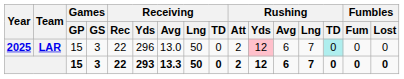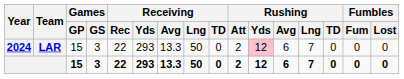LAR | Year: 2025 -> 2024
LAR | Receiving / Yds: 296 -> 293
LAR | Receiving / Avg: 13.0 -> 13.3
LAR | Rushing / TD: paleturquoise background -> no background
